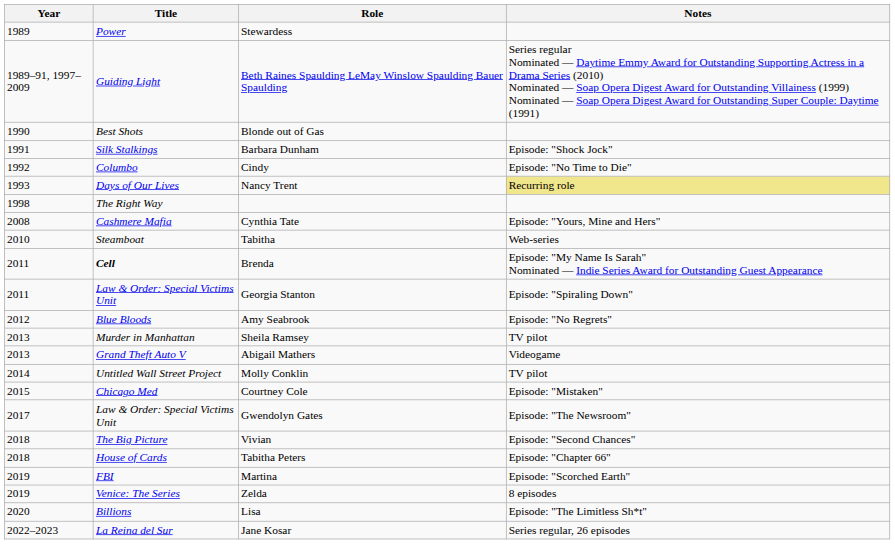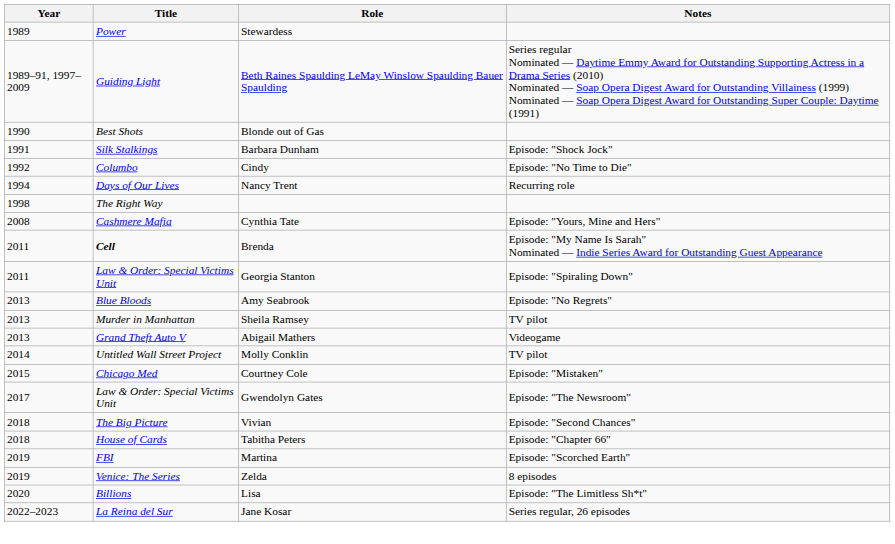Nancy Trent | Year: 1993 -> 1994
Nancy Trent | Notes: khaki background -> no background
- row: 2010 | Steamboat | Tabitha | Web-series
Amy Seabrook | Year: 2012 -> 2013
